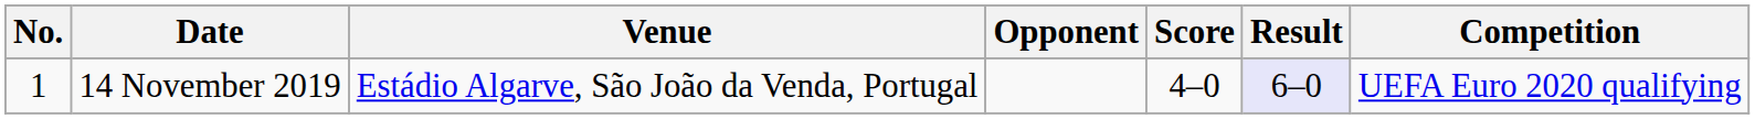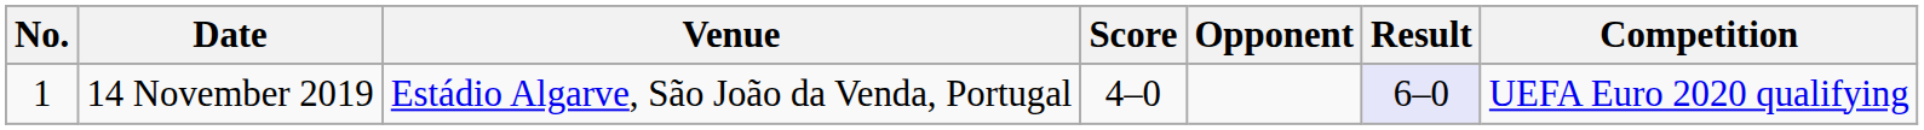columns swapped: Opponent <-> Score
